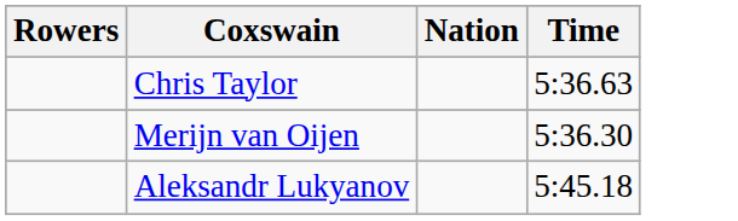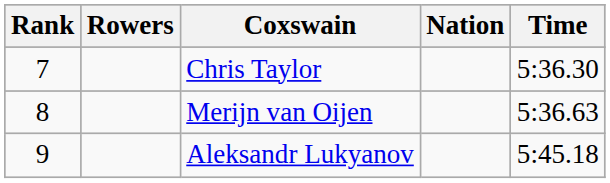+ column: Rank | 7 | 8 | 9
Chris Taylor | Time: 5:36.63 -> 5:36.30
Merijn van Oijen | Time: 5:36.30 -> 5:36.63
